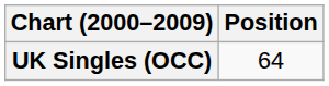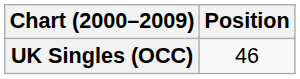UK Singles (OCC) | Position: 64 -> 46
